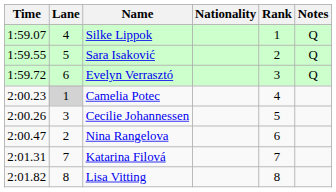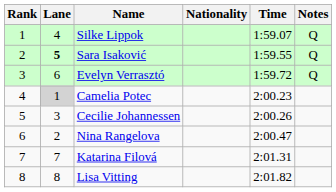columns swapped: Rank <-> Time
Sara Isaković | Lane: normal -> bold
